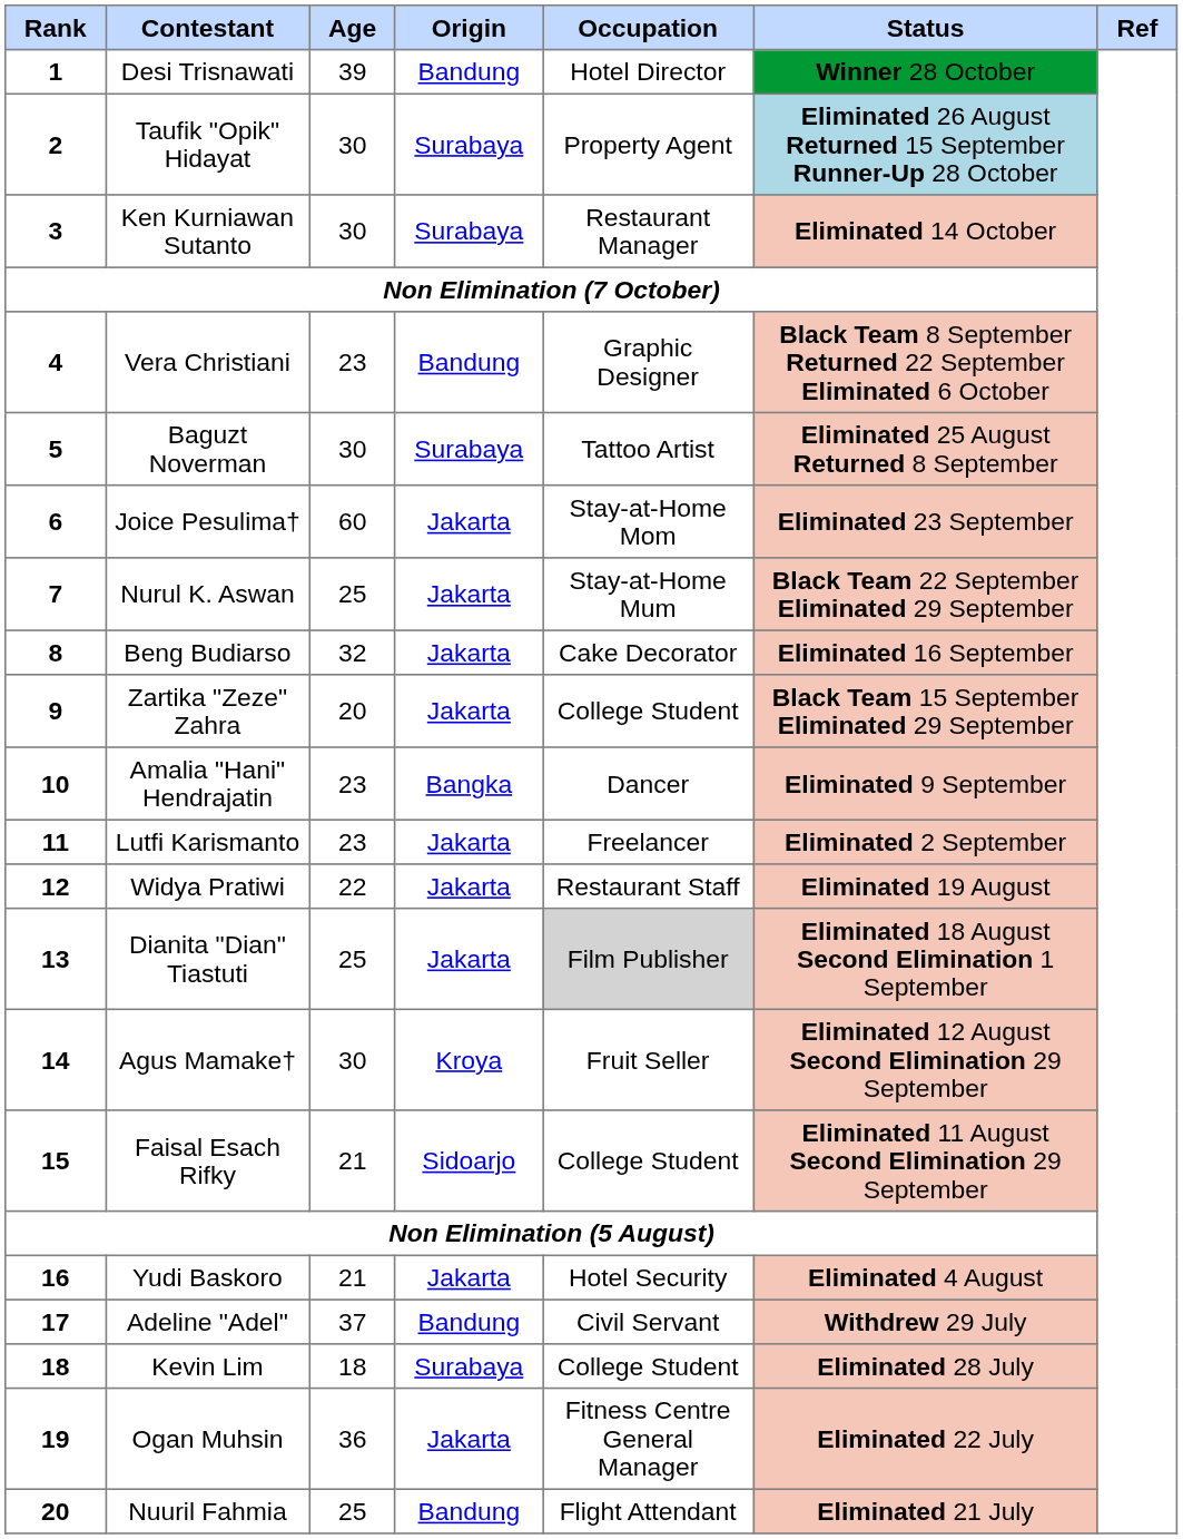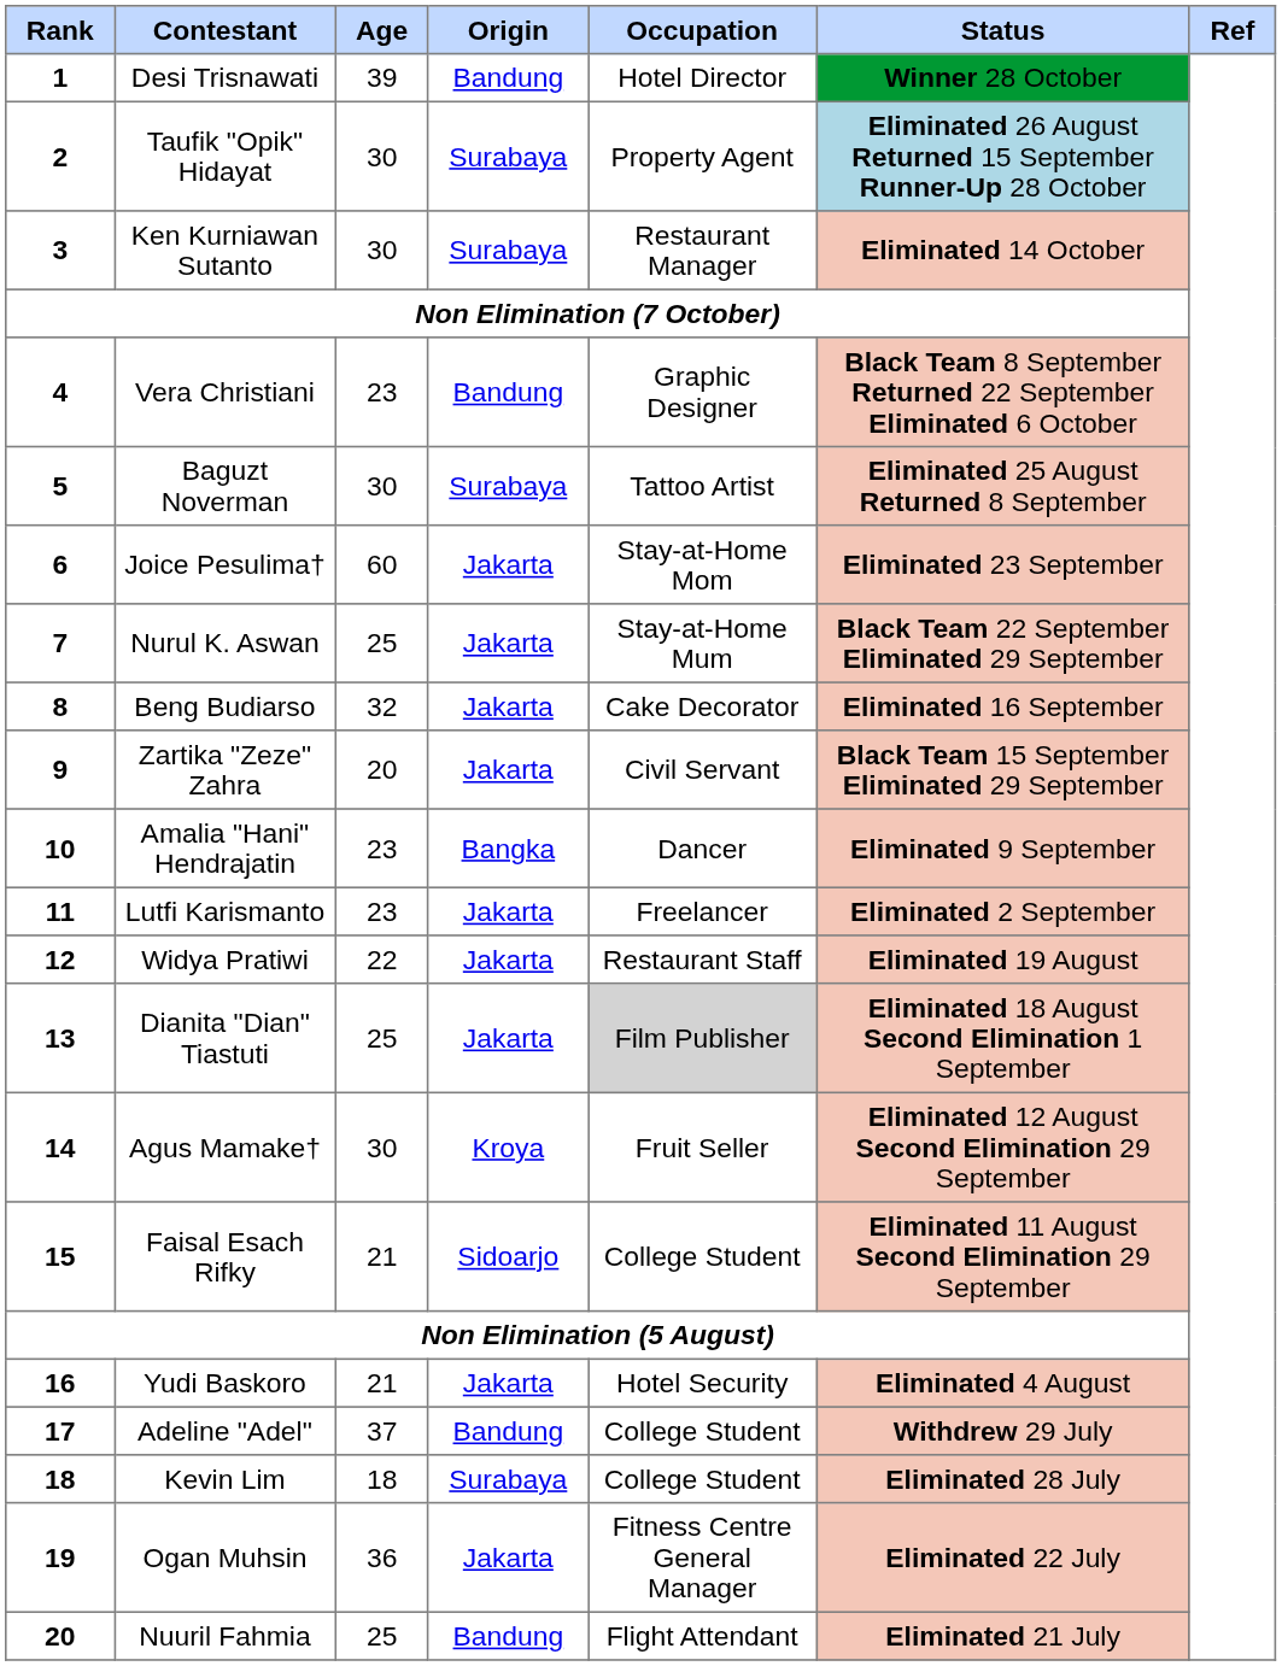Zartika "Zeze" Zahra | Occupation: College Student -> Civil Servant
Adeline "Adel" | Occupation: Civil Servant -> College Student
